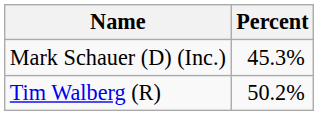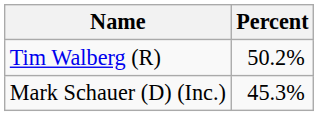rows swapped: Mark Schauer (D) (Inc.) <-> Tim Walberg (R)
